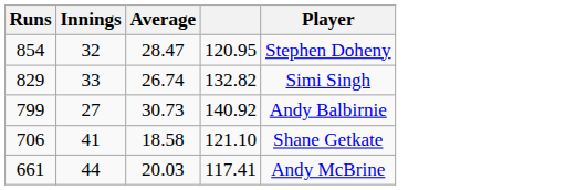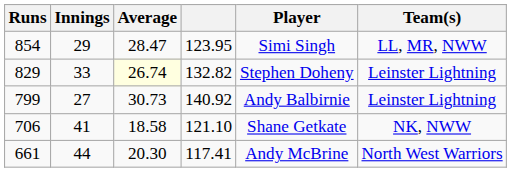+ column: Team(s) | LL, MR, NWW | Leinster Lightning | Leinster Lightning | NK, NWW | North West Warriors
854 | Innings: 32 -> 29
854 | column 4: 120.95 -> 123.95
854 | Player: Stephen Doheny -> Simi Singh
829 | Average: no background -> lightyellow background
829 | Player: Simi Singh -> Stephen Doheny
661 | Average: 20.03 -> 20.30
